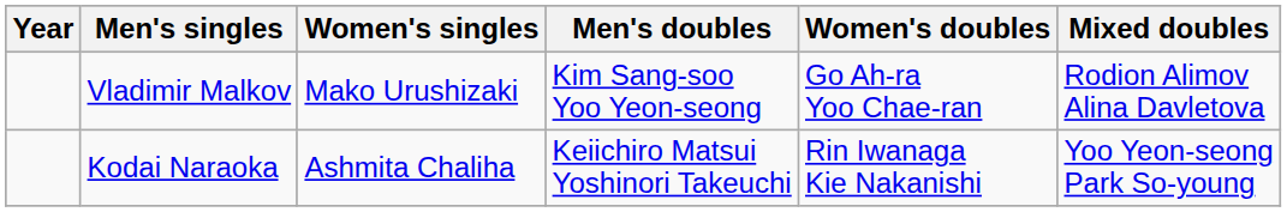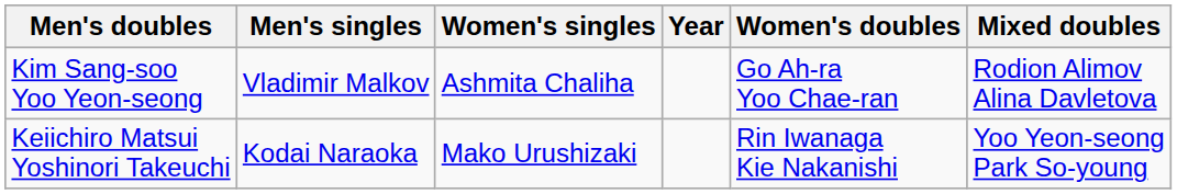columns swapped: Year <-> Men's doubles
Vladimir Malkov | Women's singles: Mako Urushizaki -> Ashmita Chaliha
Kodai Naraoka | Women's singles: Ashmita Chaliha -> Mako Urushizaki
